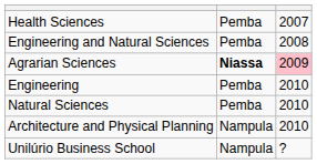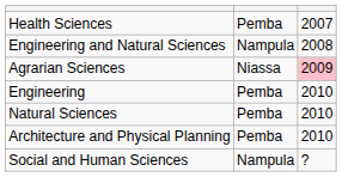Engineering and Natural Sciences | column 2: Pemba -> Nampula
Agrarian Sciences | column 2: bold -> normal
Architecture and Physical Planning | column 2: Nampula -> Pemba
+ row: Social and Human Sciences | Nampula | ?
- row: Unilúrio Business School | Nampula | ?
